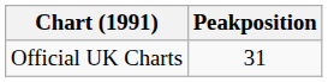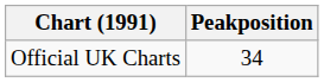Official UK Charts | Peakposition: 31 -> 34
